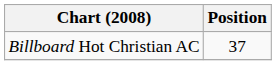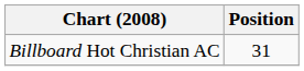Billboard Hot Christian AC | Position: 37 -> 31
